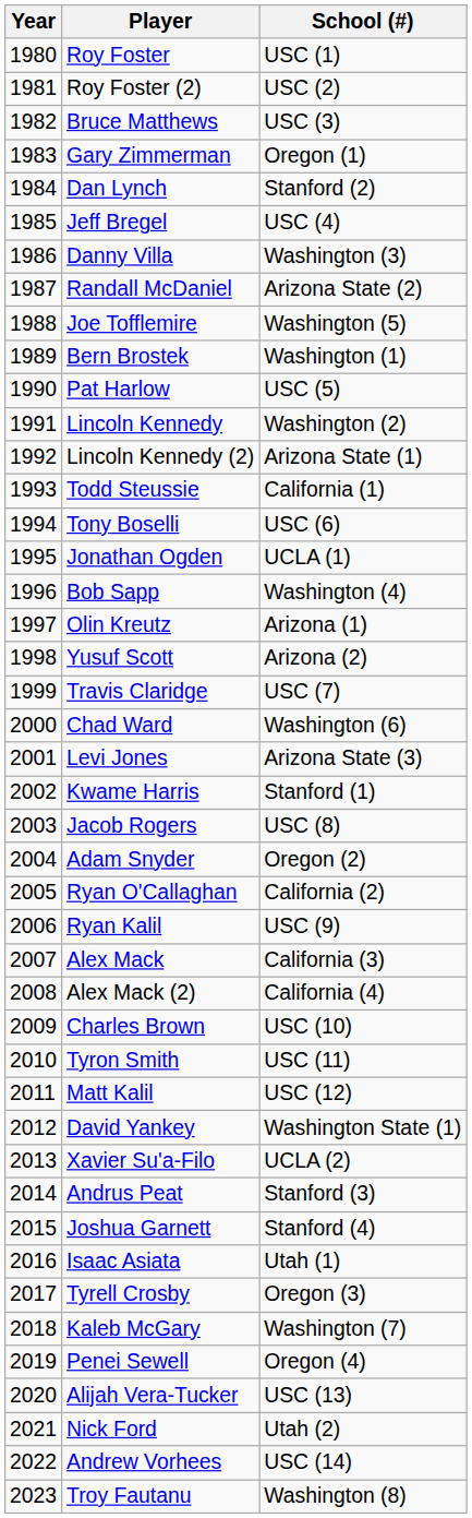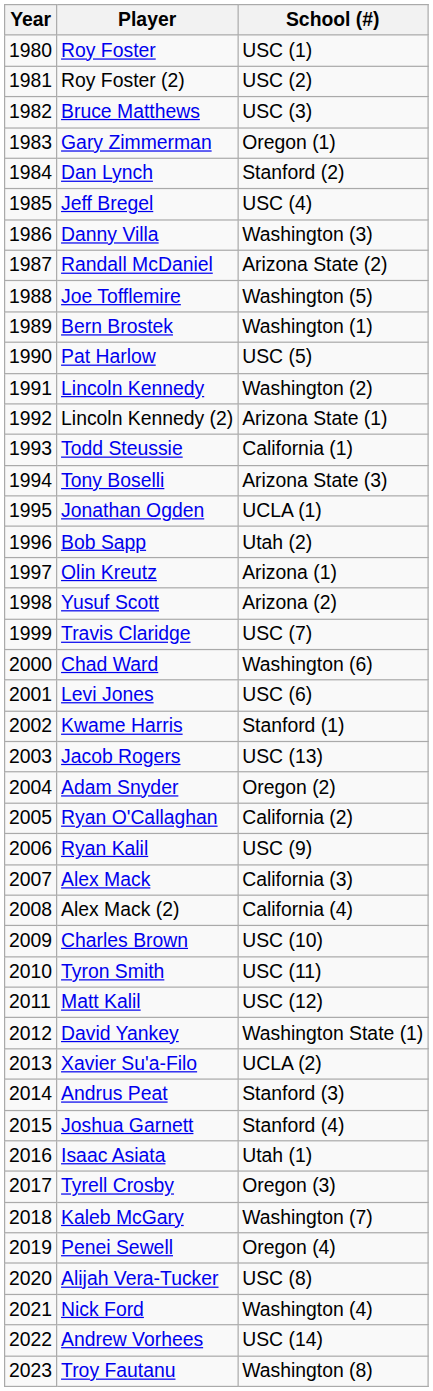Tony Boselli | School (#): USC (6) -> Arizona State (3)
Bob Sapp | School (#): Washington (4) -> Utah (2)
Levi Jones | School (#): Arizona State (3) -> USC (6)
Jacob Rogers | School (#): USC (8) -> USC (13)
Alijah Vera-Tucker | School (#): USC (13) -> USC (8)
Nick Ford | School (#): Utah (2) -> Washington (4)
